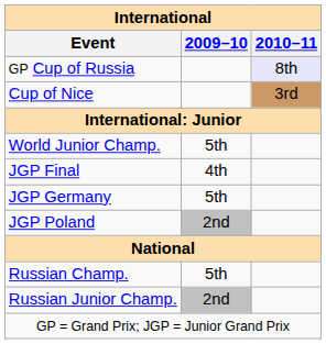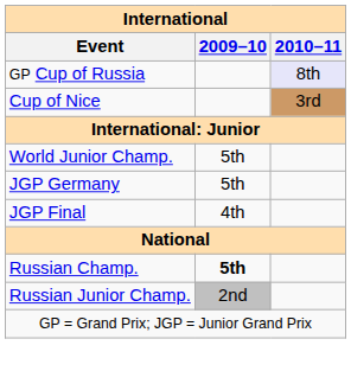rows swapped: JGP Final <-> JGP Germany
- row: JGP Poland | 2nd
Russian Champ. | 2009–10: normal -> bold
